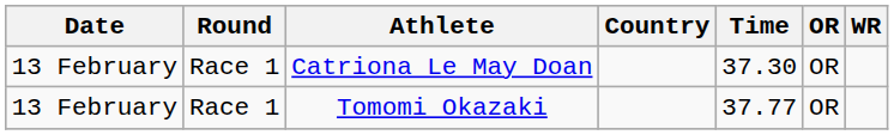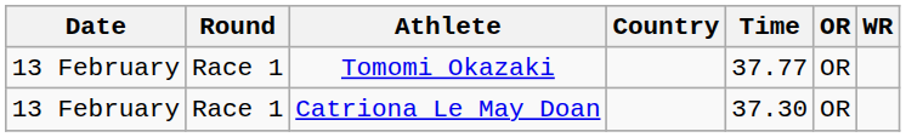rows swapped: Tomomi Okazaki <-> Catriona Le May Doan
